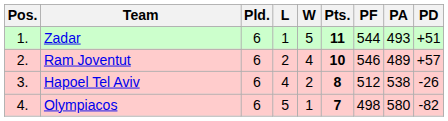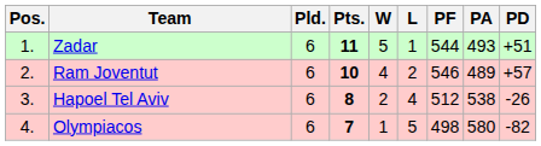columns swapped: Pts. <-> L
